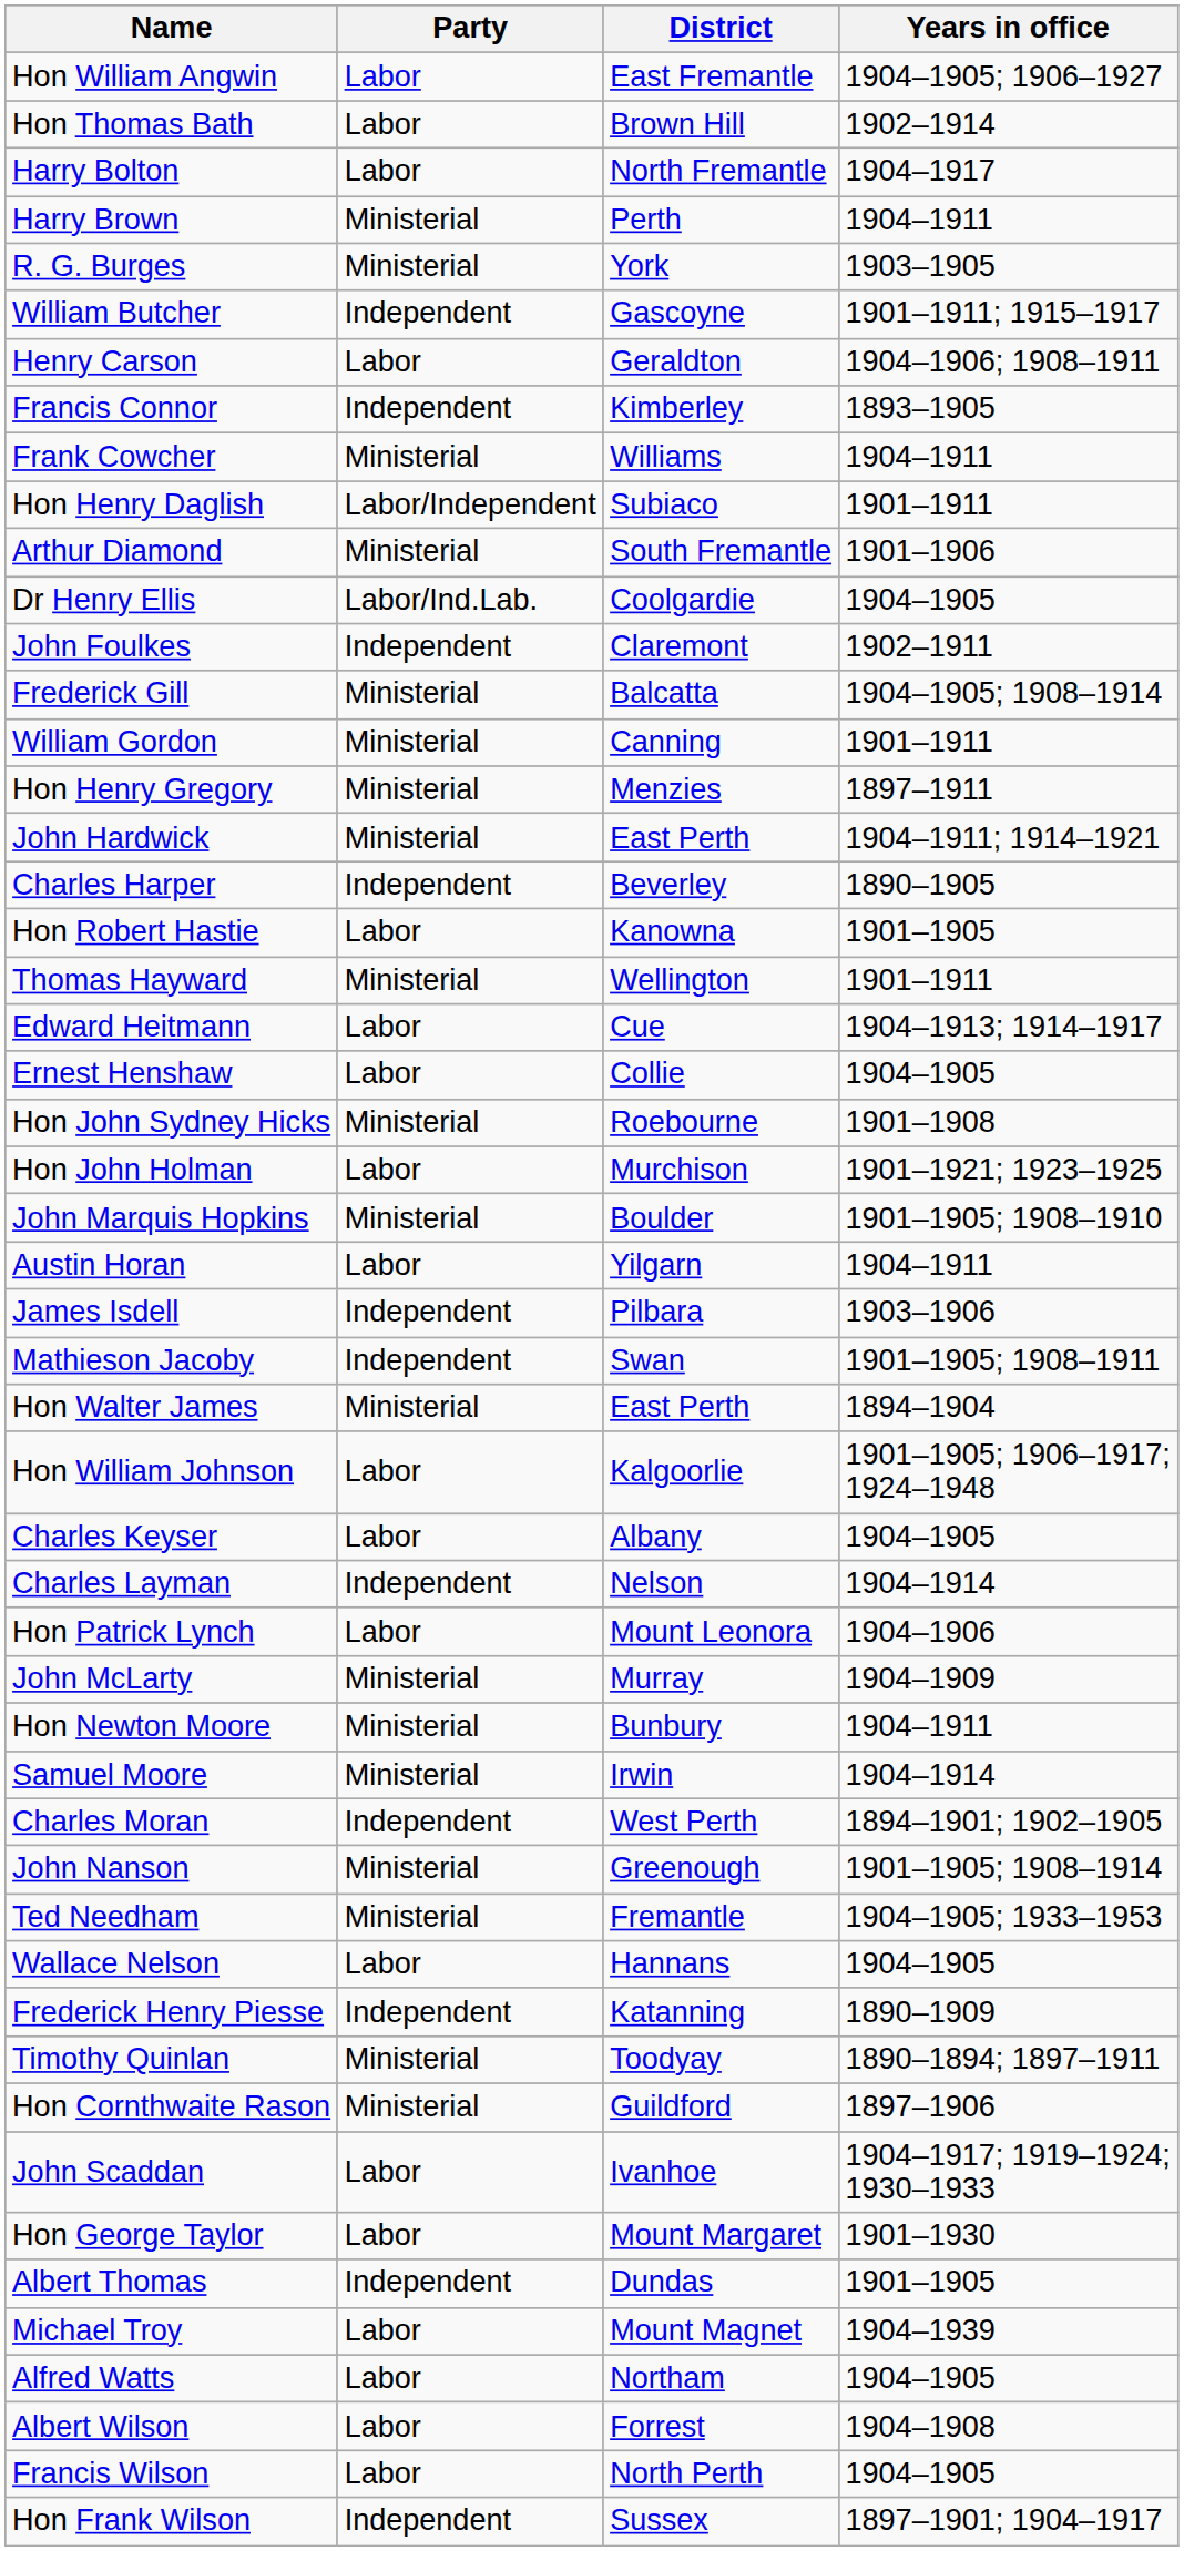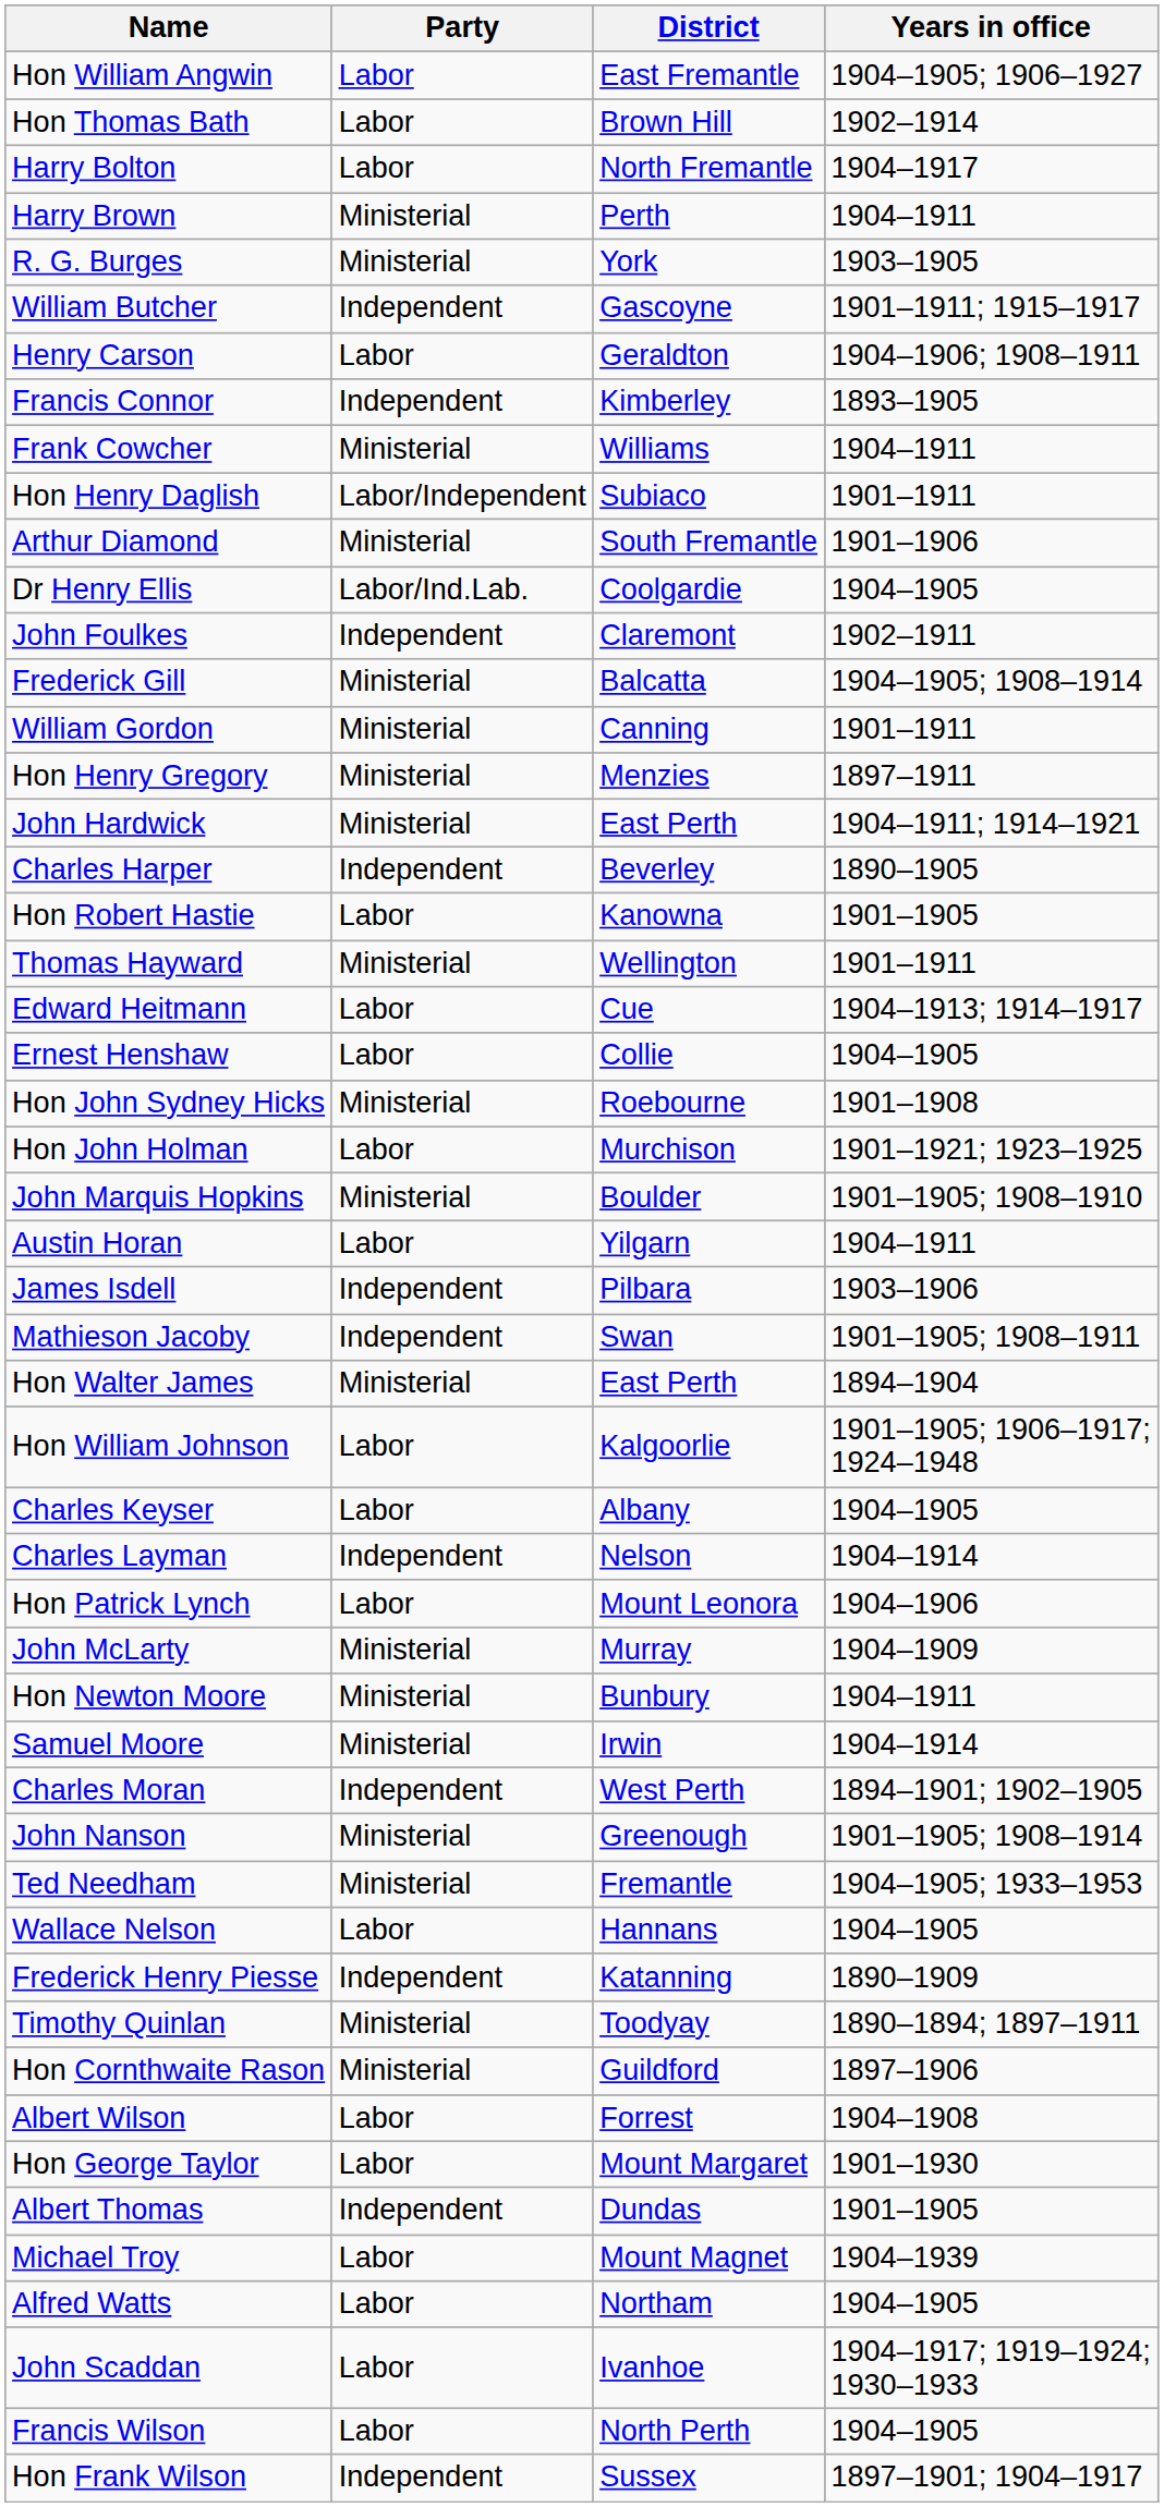rows swapped: John Scaddan <-> Albert Wilson
